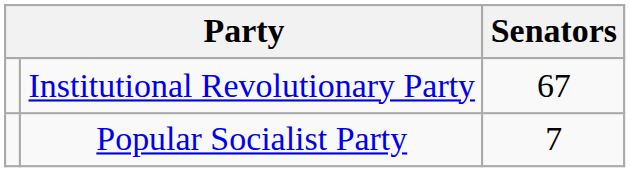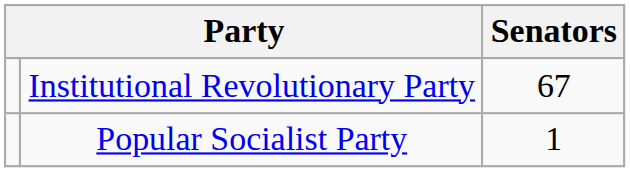Popular Socialist Party | Senators: 7 -> 1
